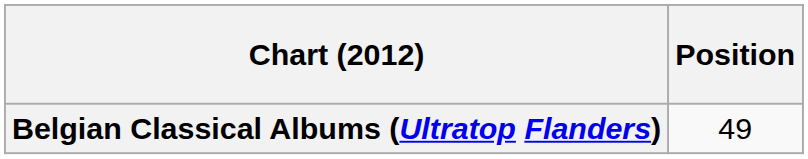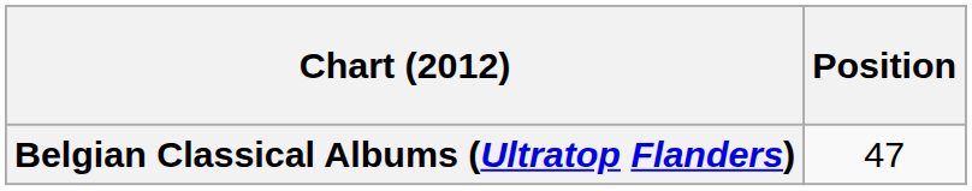Belgian Classical Albums (Ultratop Flanders) | Position: 49 -> 47
